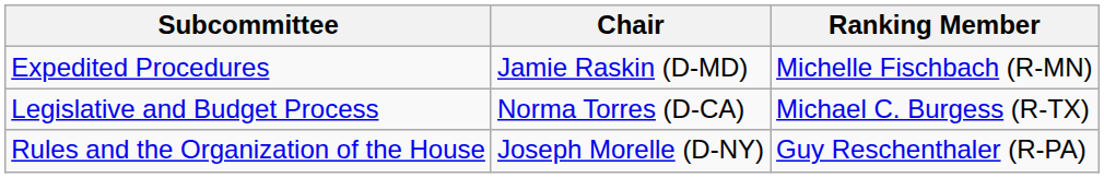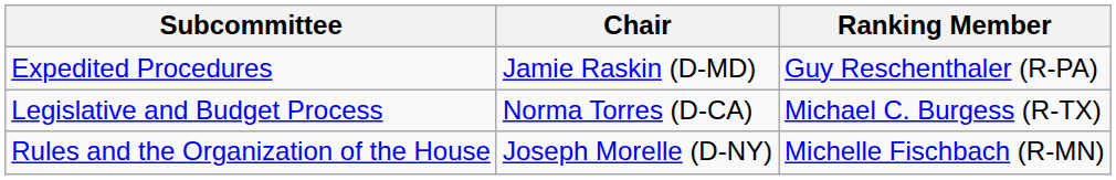Expedited Procedures | Ranking Member: Michelle Fischbach (R-MN) -> Guy Reschenthaler (R-PA)
Rules and the Organization of the House | Ranking Member: Guy Reschenthaler (R-PA) -> Michelle Fischbach (R-MN)
